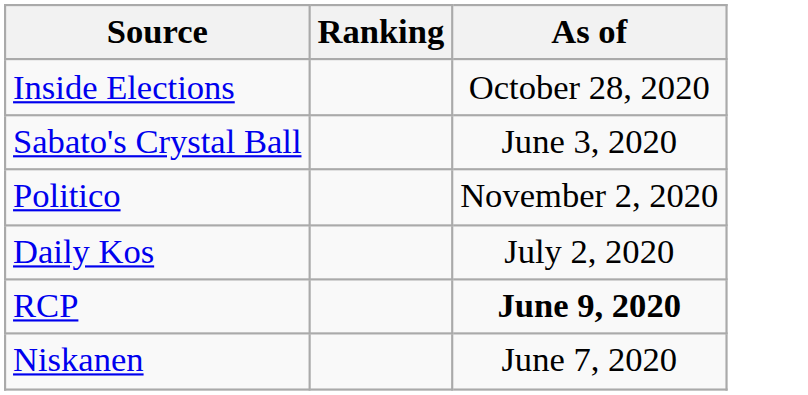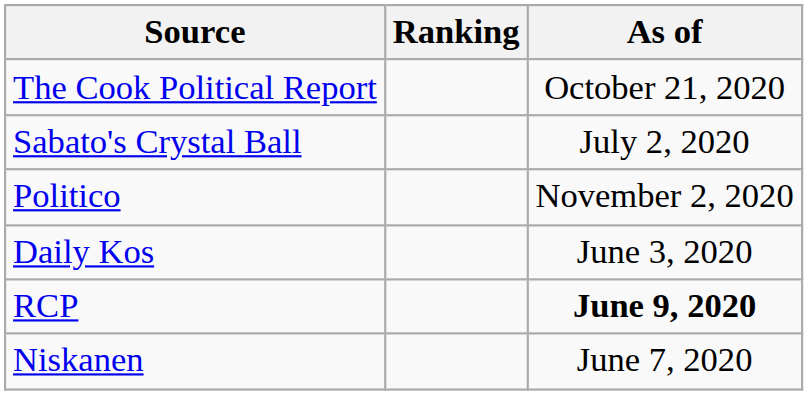+ row: The Cook Political Report | October 21, 2020
- row: Inside Elections | October 28, 2020
Sabato's Crystal Ball | As of: June 3, 2020 -> July 2, 2020
Daily Kos | As of: July 2, 2020 -> June 3, 2020
